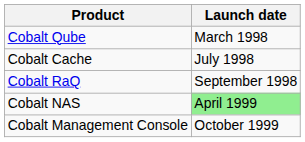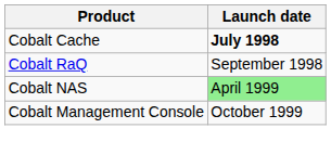- row: Cobalt Qube | March 1998
Cobalt Cache | Launch date: normal -> bold
